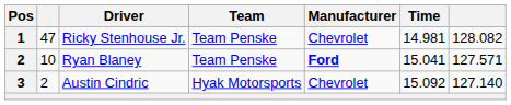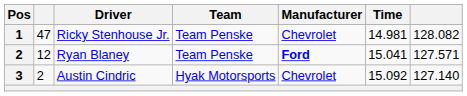Ryan Blaney | column 2: 10 -> 12
